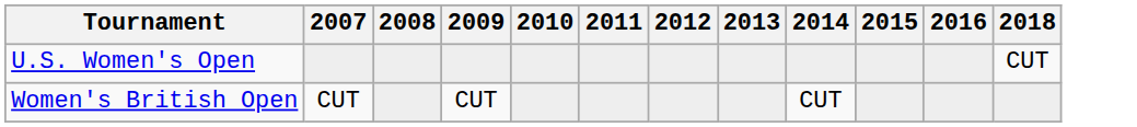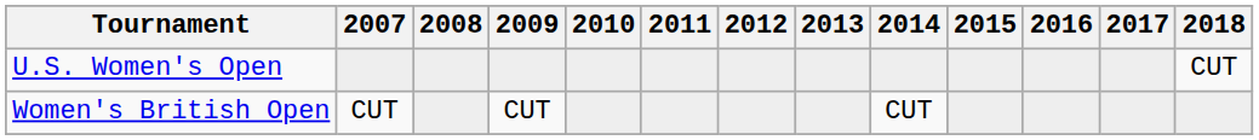+ column: 2017
